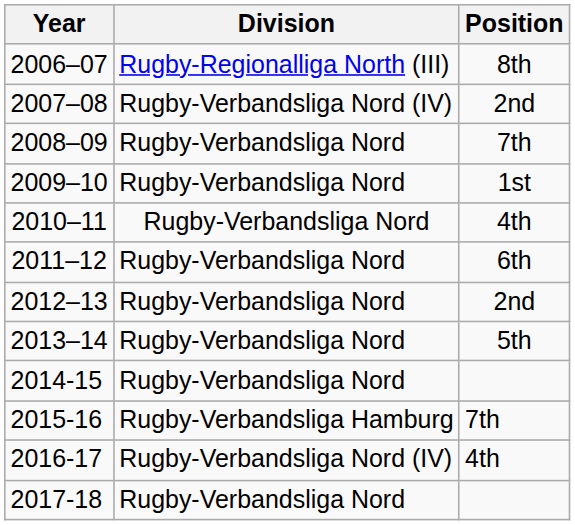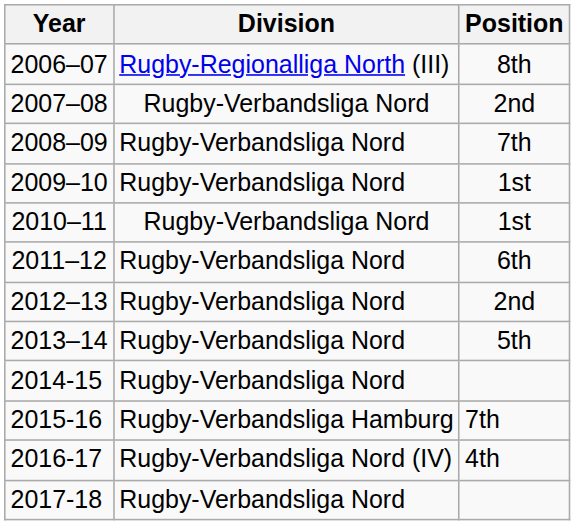2007–08 | Division: Rugby-Verbandsliga Nord (IV) -> Rugby-Verbandsliga Nord
2010–11 | Position: 4th -> 1st
